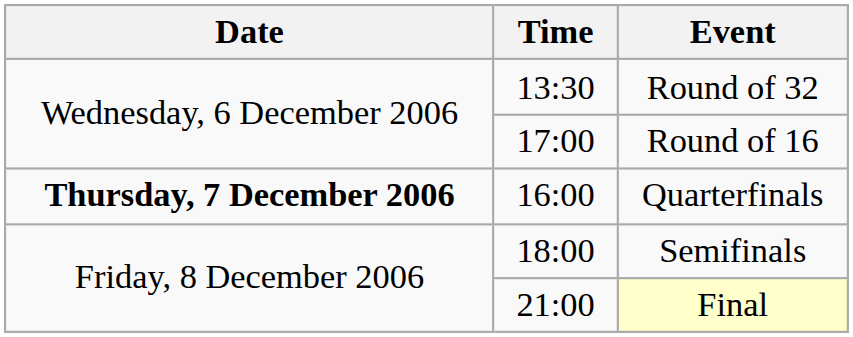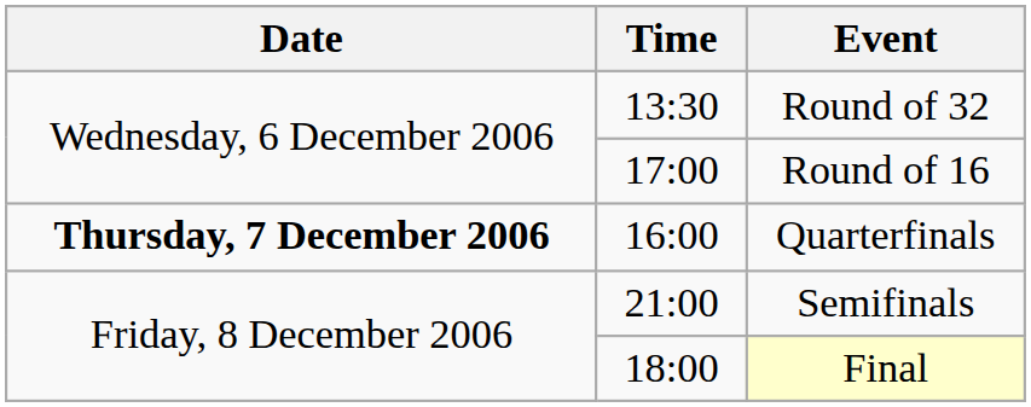Semifinals | Time: 18:00 -> 21:00
Final | Time: 21:00 -> 18:00
